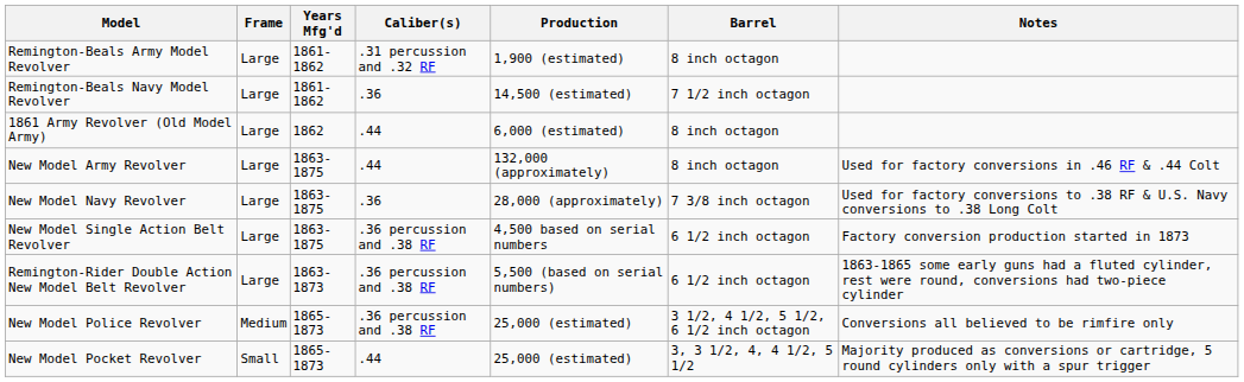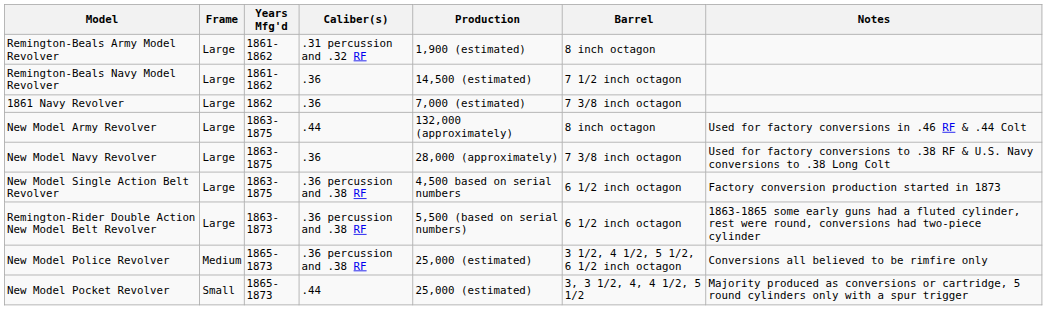- row: 1861 Army Revolver (Old Model Army) | Large | 1862 | .44 | 6,000 (estimated) | 8 inch octagon
+ row: 1861 Navy Revolver | Large | 1862 | .36 | 7,000 (estimated) | 7 3/8 inch octagon
